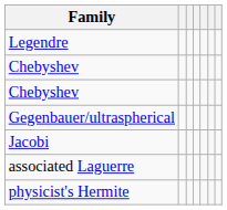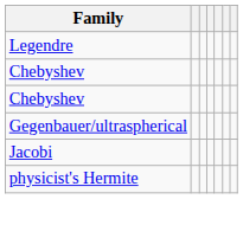- row: associated Laguerre
